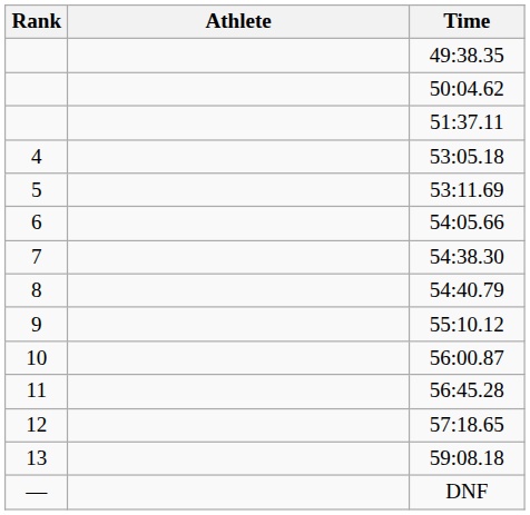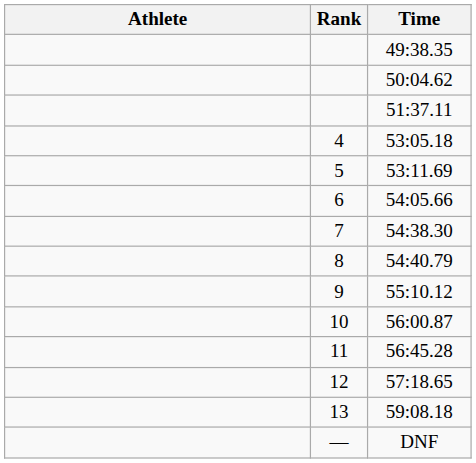columns swapped: Rank <-> Athlete
